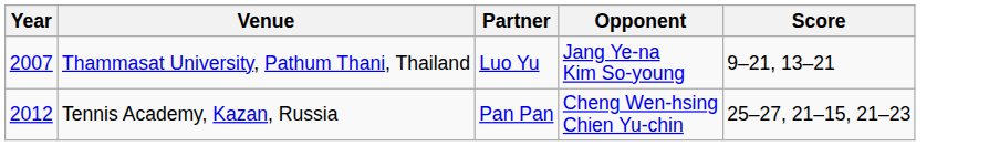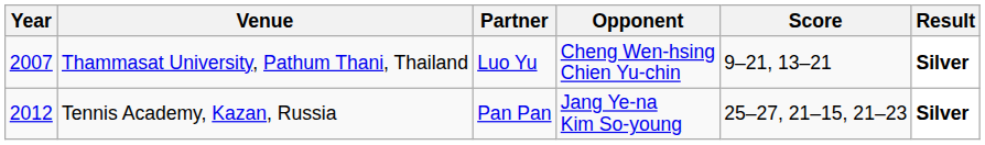+ column: Result | Silver | Silver
Thammasat University, Pathum Thani, Thailand | Opponent: Jang Ye-na Kim So-young -> Cheng Wen-hsing Chien Yu-chin
Tennis Academy, Kazan, Russia | Opponent: Cheng Wen-hsing Chien Yu-chin -> Jang Ye-na Kim So-young
